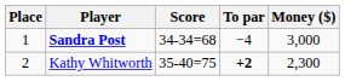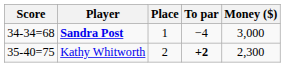columns swapped: Place <-> Score
